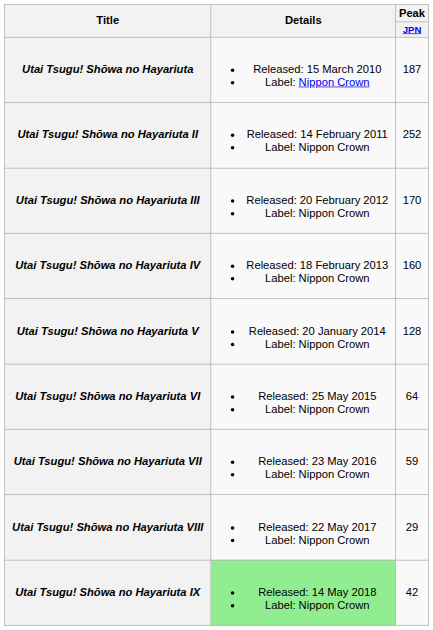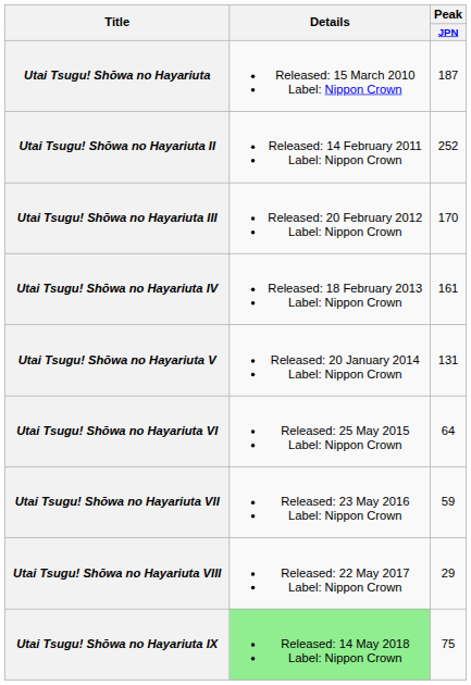Utai Tsugu! Shōwa no Hayariuta IV | Peak / JPN: 160 -> 161
Utai Tsugu! Shōwa no Hayariuta V | Peak / JPN: 128 -> 131
Utai Tsugu! Shōwa no Hayariuta IX | Peak / JPN: 42 -> 75
